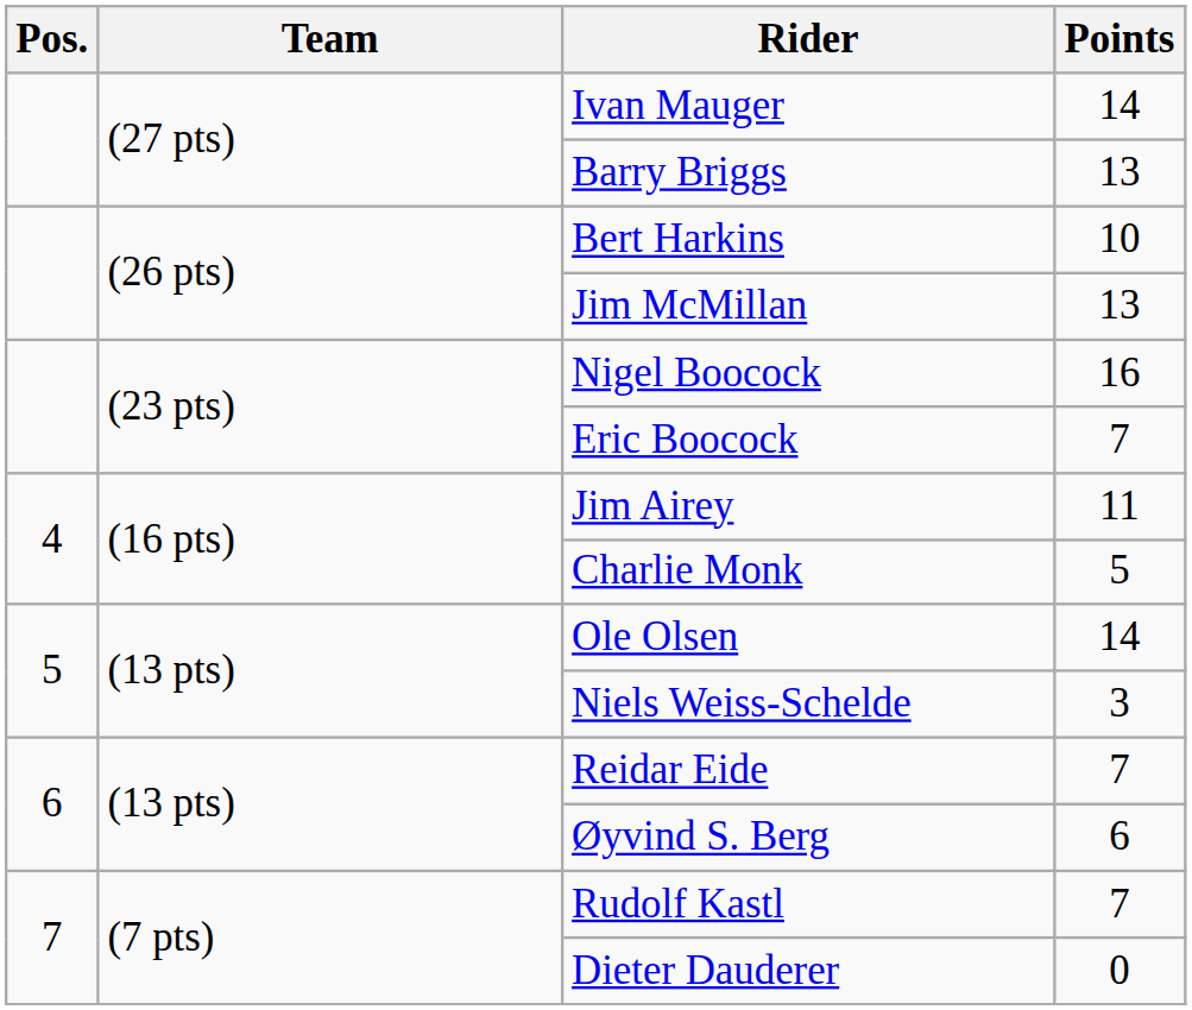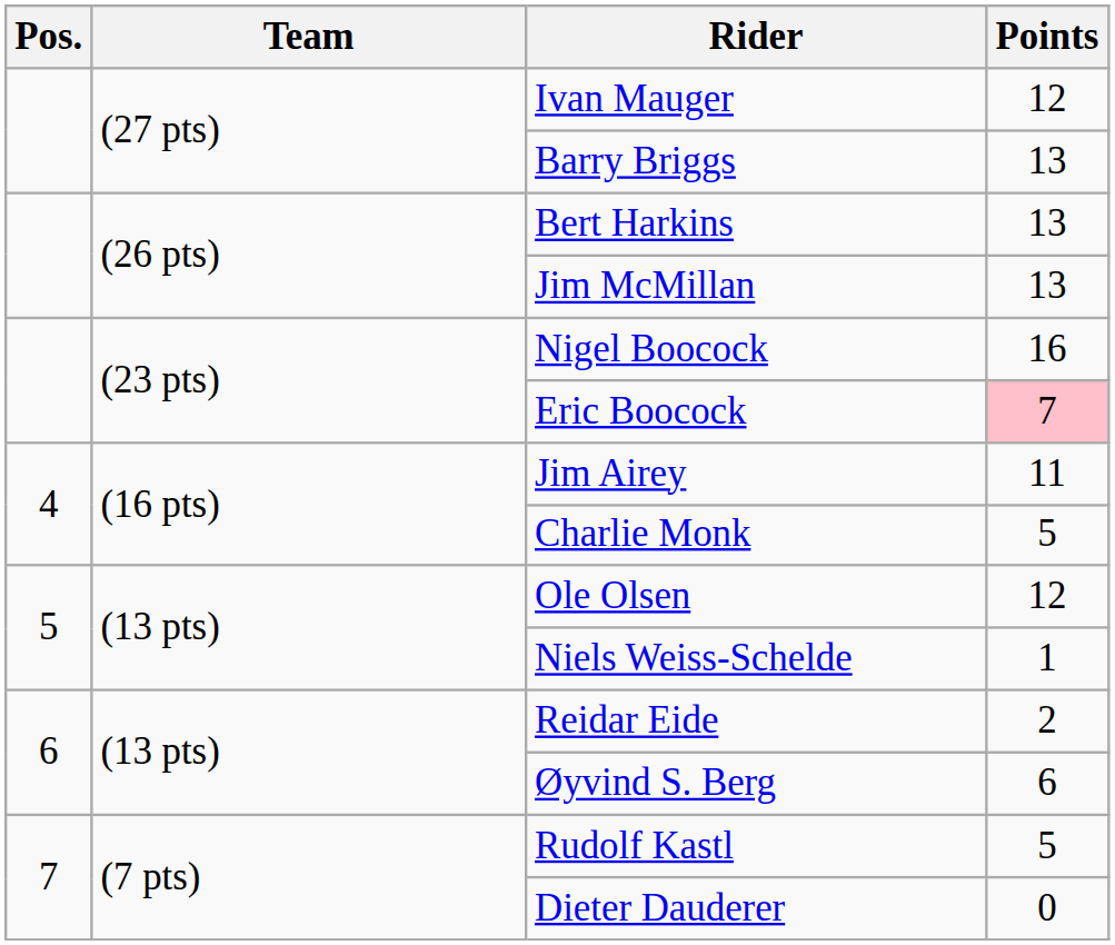Ivan Mauger | Points: 14 -> 12
Bert Harkins | Points: 10 -> 13
Eric Boocock | Points: no background -> pink background
Ole Olsen | Points: 14 -> 12
Niels Weiss-Schelde | Points: 3 -> 1
Reidar Eide | Points: 7 -> 2
Rudolf Kastl | Points: 7 -> 5
